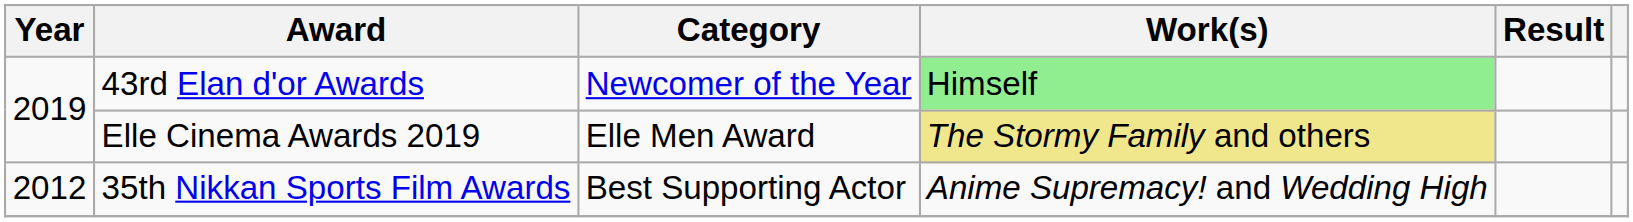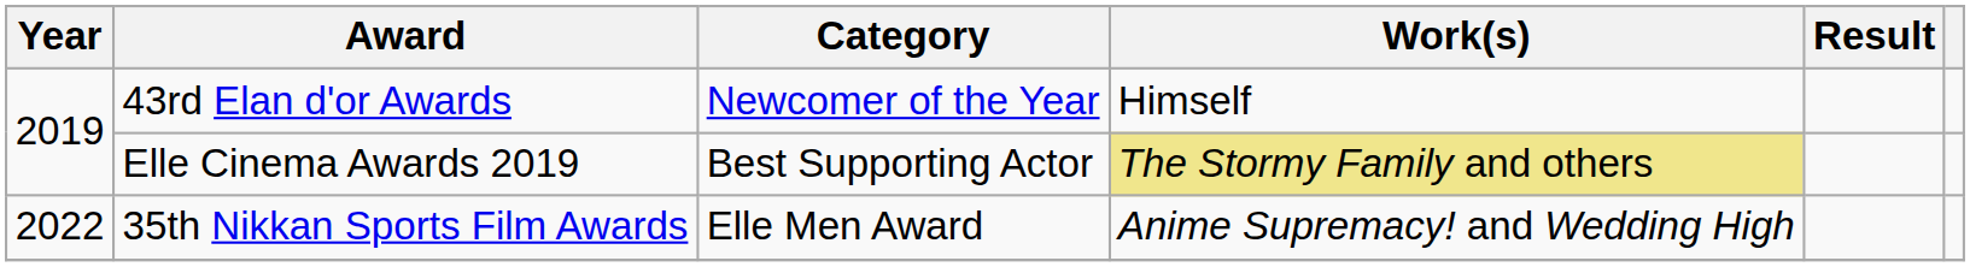43rd Elan d'or Awards | Work(s): lightgreen background -> no background
Elle Cinema Awards 2019 | Category: Elle Men Award -> Best Supporting Actor
35th Nikkan Sports Film Awards | Year: 2012 -> 2022
35th Nikkan Sports Film Awards | Category: Best Supporting Actor -> Elle Men Award
